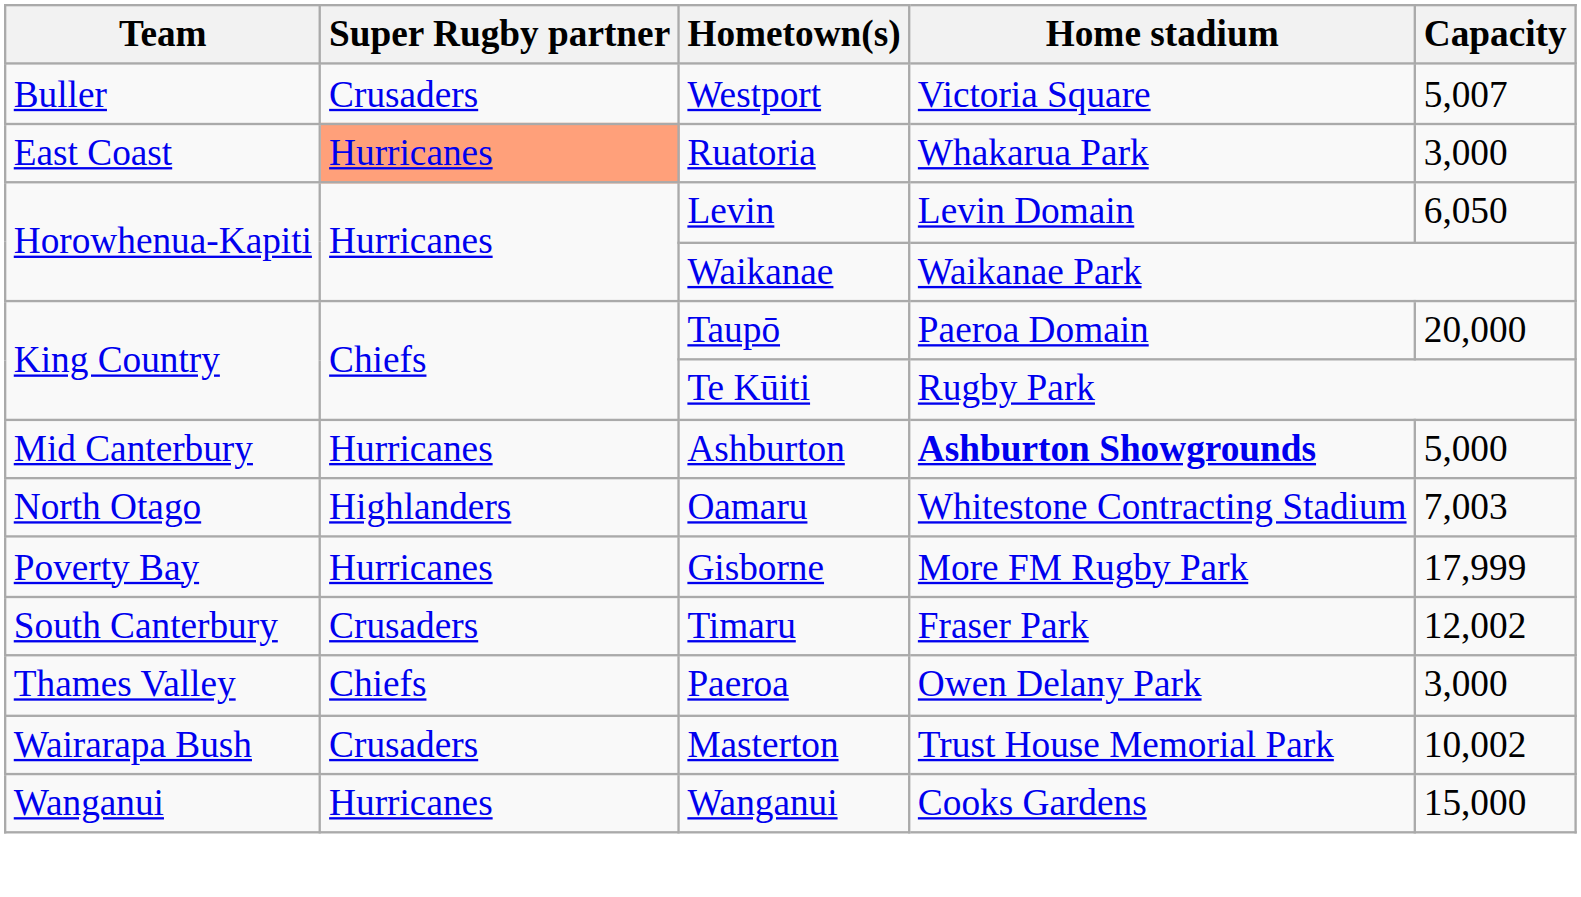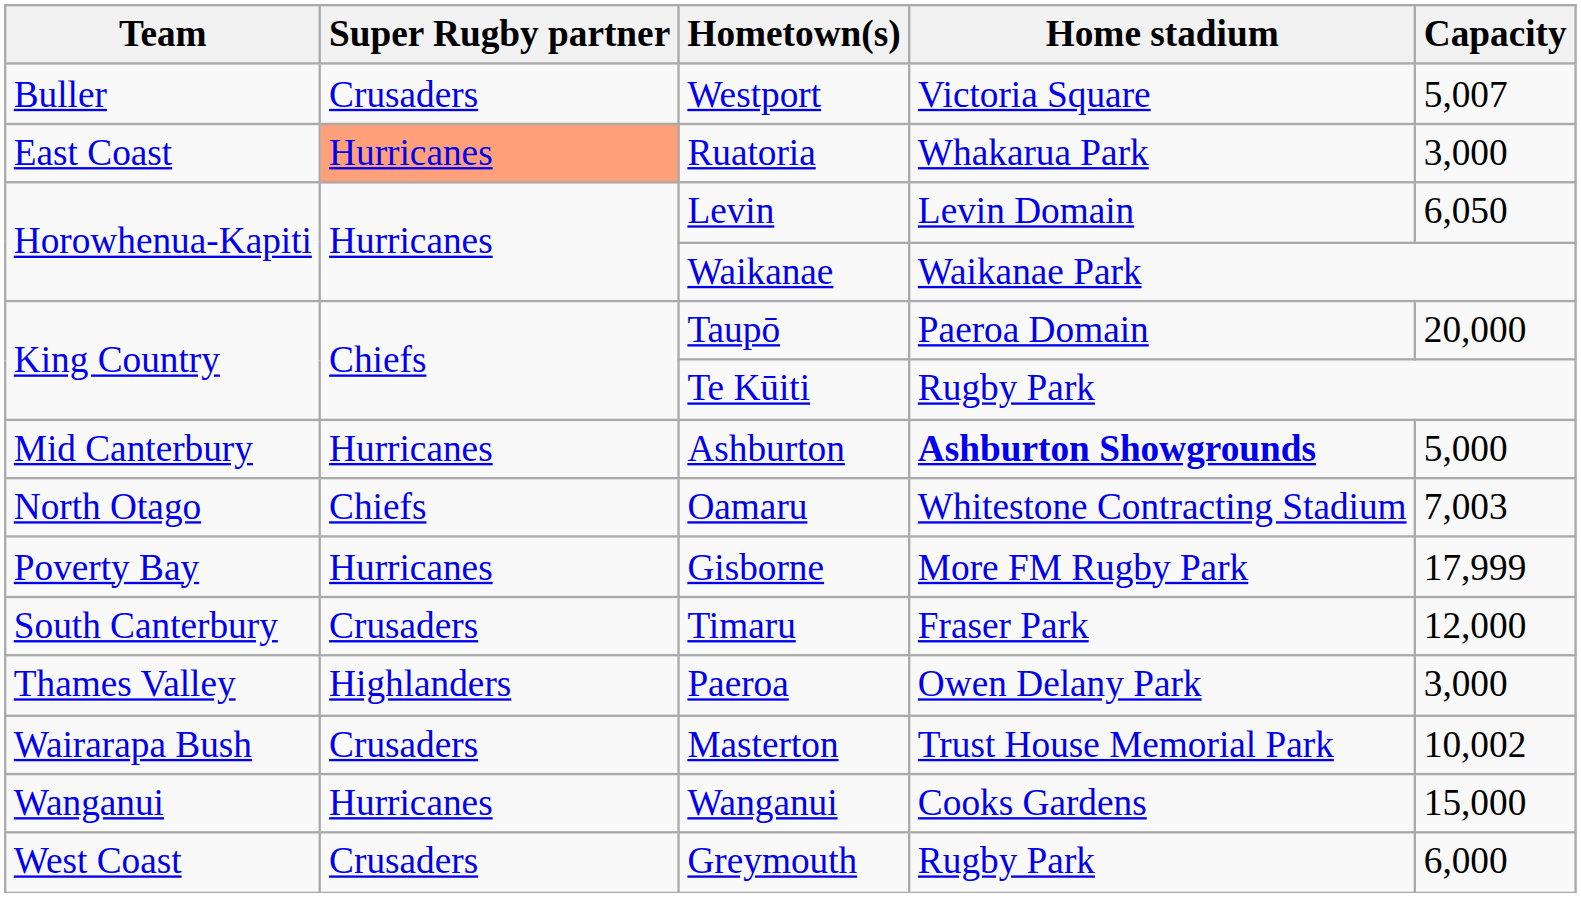Oamaru | Super Rugby partner: Highlanders -> Chiefs
Timaru | Capacity: 12,002 -> 12,000
Paeroa | Super Rugby partner: Chiefs -> Highlanders
+ row: West Coast | Crusaders | Greymouth | Rugby Park | 6,000
